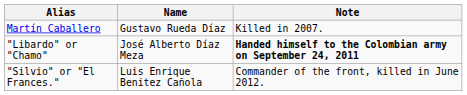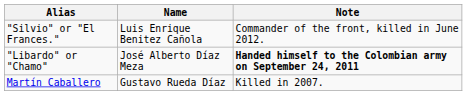rows swapped: Martín Caballero <-> "Silvio" or "El Frances."
